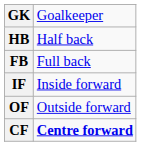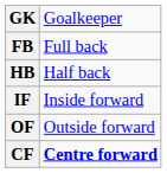rows swapped: FB <-> HB
